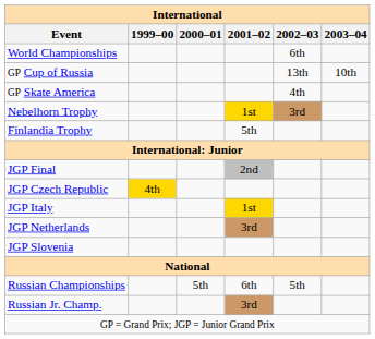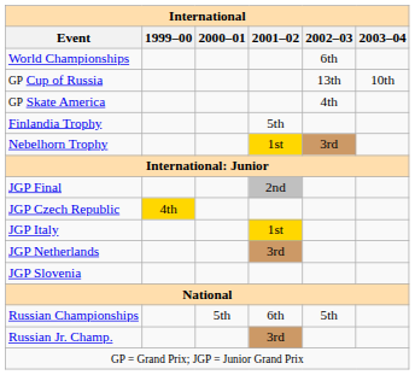rows swapped: Finlandia Trophy <-> Nebelhorn Trophy
